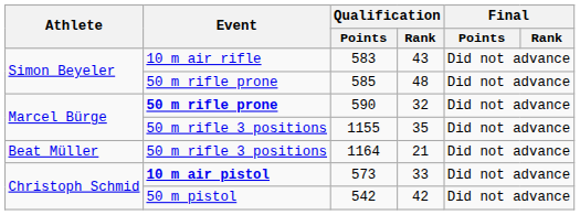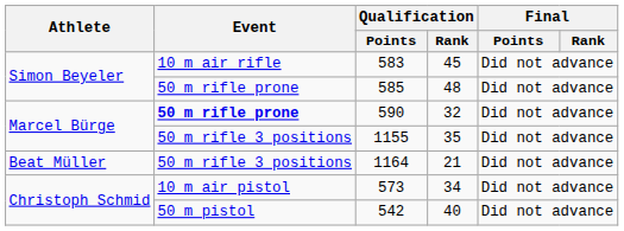583 | Qualification / Rank: 43 -> 45
573 | Event: bold -> normal
573 | Qualification / Rank: 33 -> 34
542 | Qualification / Rank: 42 -> 40
